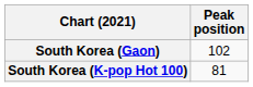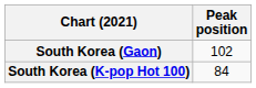South Korea (K-pop Hot 100) | Peak position: 81 -> 84
